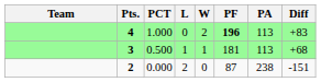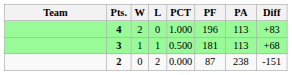columns swapped: W <-> PCT
4 | PF: bold -> normal
